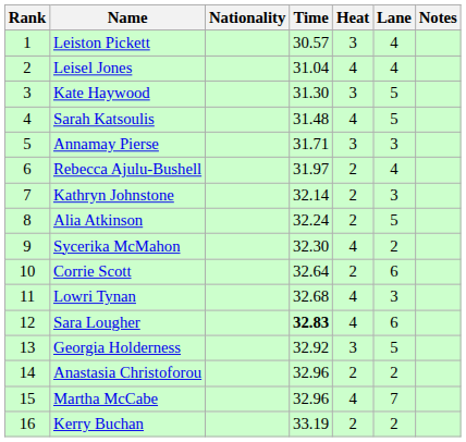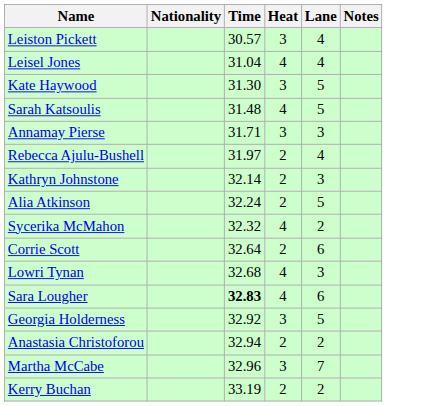- column: Rank | 1 | 2 | 3 | 4 | 5 | 6 | 7 | 8 | 9 | 10 | 11 | 12 | 13 | 14 | 15 | 16
Sycerika McMahon | Time: 32.30 -> 32.32
Anastasia Christoforou | Time: 32.96 -> 32.94
Martha McCabe | Heat: 4 -> 3
